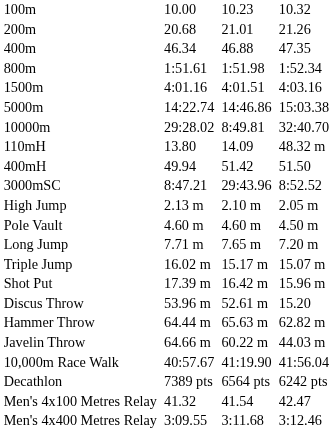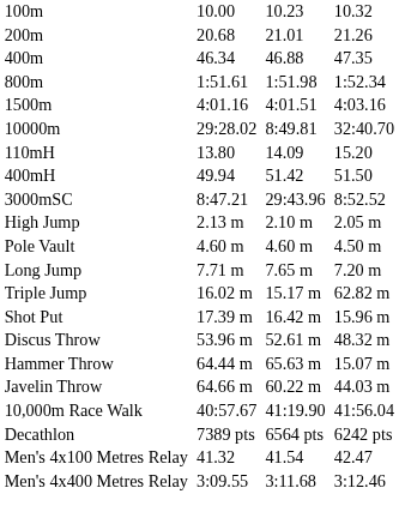- row: 5000m | 14:22.74 | 14:46.86 | 15:03.38
110mH | column 7: 48.32 m -> 15.20
Triple Jump | column 7: 15.07 m -> 62.82 m
Discus Throw | column 7: 15.20 -> 48.32 m
Hammer Throw | column 7: 62.82 m -> 15.07 m
